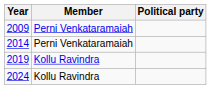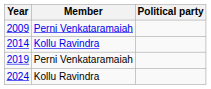2014 | Member: Perni Venkataramaiah -> Kollu Ravindra
2019 | Member: Kollu Ravindra -> Perni Venkataramaiah
